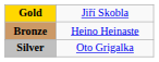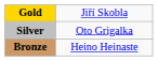rows swapped: Silver <-> Bronze
